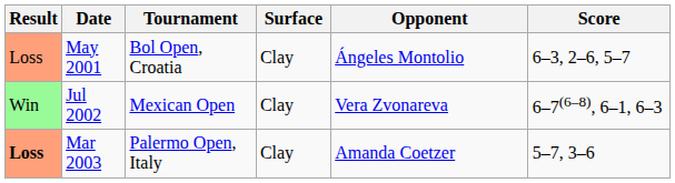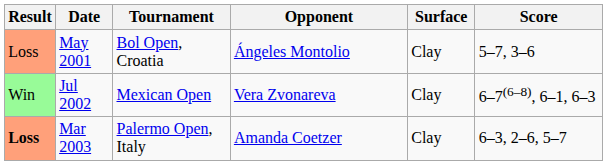columns swapped: Surface <-> Opponent
May 2001 | Score: 6–3, 2–6, 5–7 -> 5–7, 3–6
Mar 2003 | Score: 5–7, 3–6 -> 6–3, 2–6, 5–7
